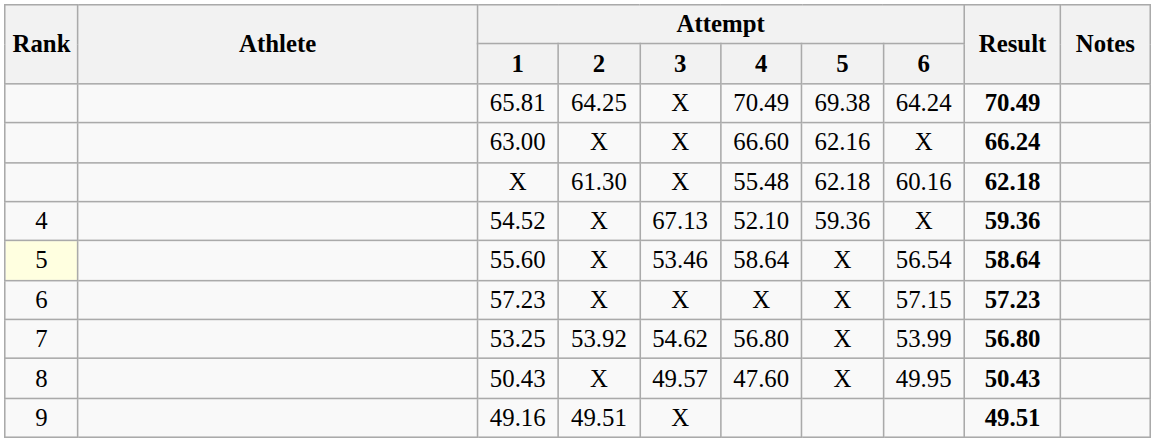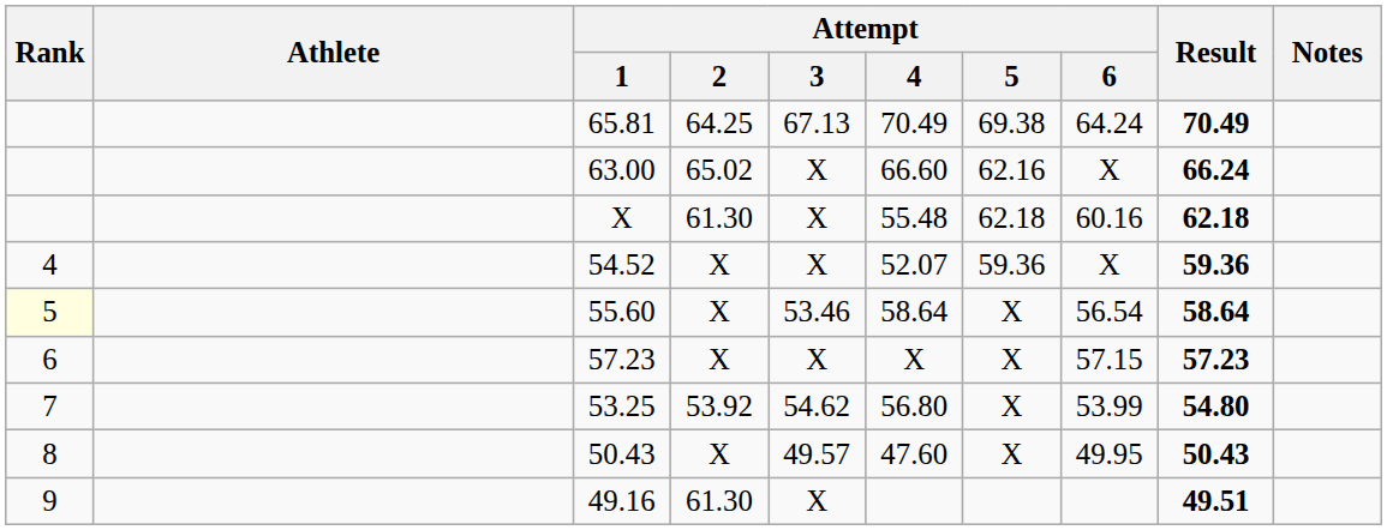65.81 | Attempt / 3: X -> 67.13
63.00 | Attempt / 2: X -> 65.02
54.52 | Attempt / 3: 67.13 -> X
54.52 | Attempt / 4: 52.10 -> 52.07
53.25 | Result: 56.80 -> 54.80
49.16 | Attempt / 2: 49.51 -> 61.30
